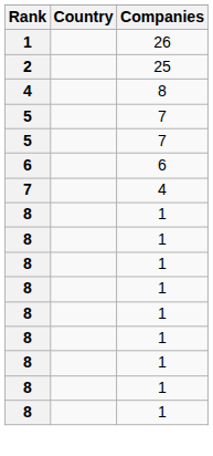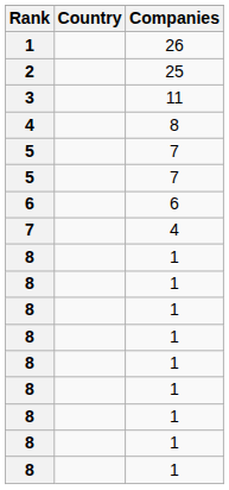+ row: 3 | 11
